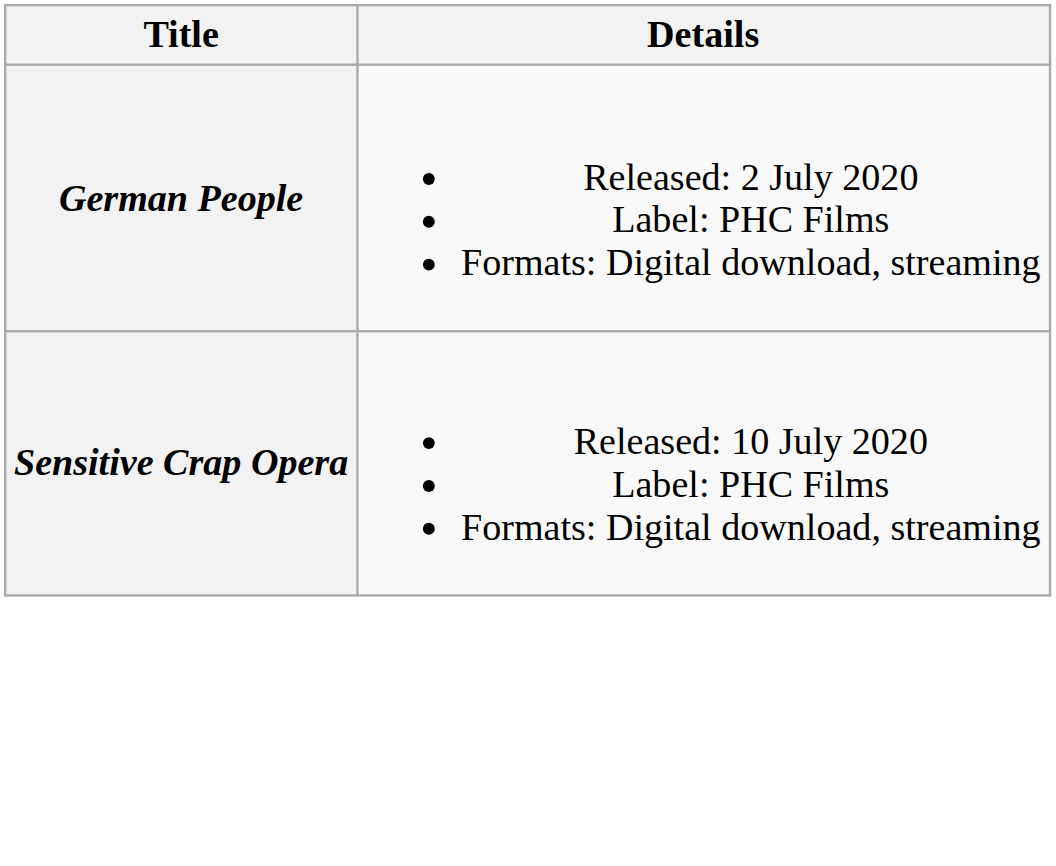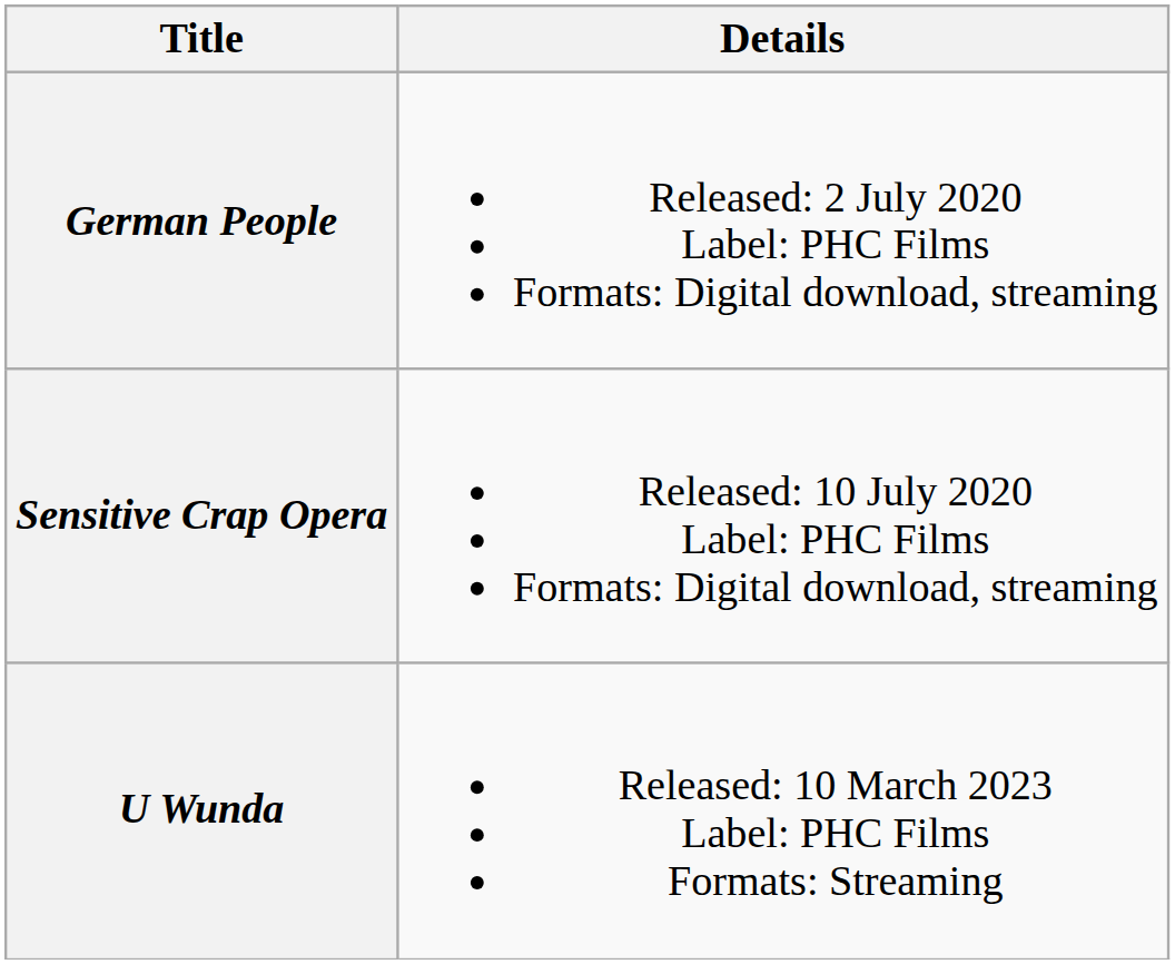+ row: U Wunda | Released: 10 March 2023 Label: PHC Films Formats: Streaming
